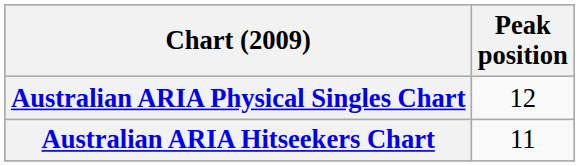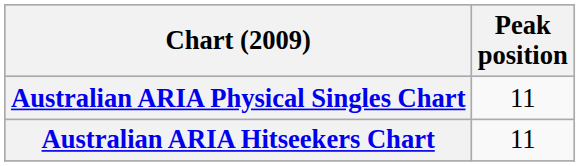Australian ARIA Physical Singles Chart | Peak position: 12 -> 11
